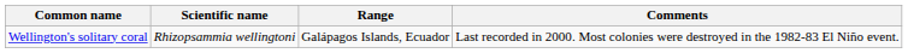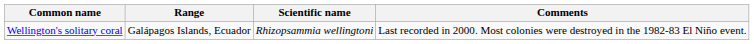columns swapped: Scientific name <-> Range
